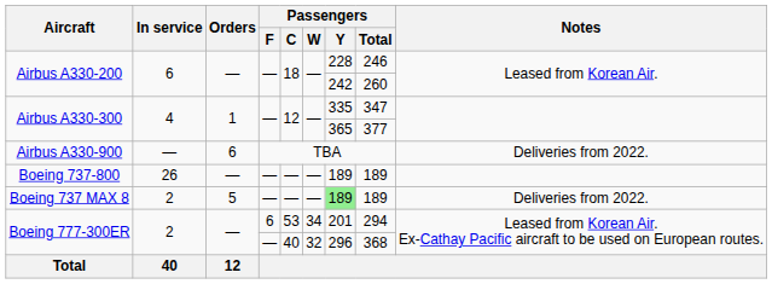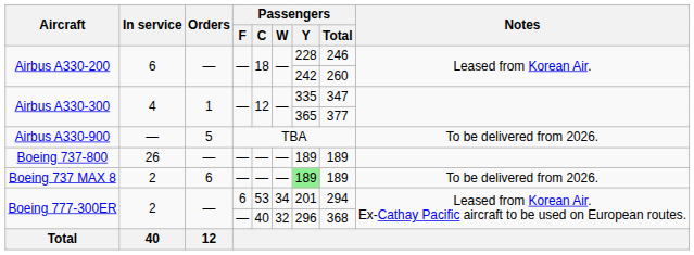Airbus A330-900 | Orders: 6 -> 5
Airbus A330-900 | Notes: Deliveries from 2022. -> To be delivered from 2026.
Boeing 737 MAX 8 | Orders: 5 -> 6
Boeing 737 MAX 8 | Notes: Deliveries from 2022. -> To be delivered from 2026.
